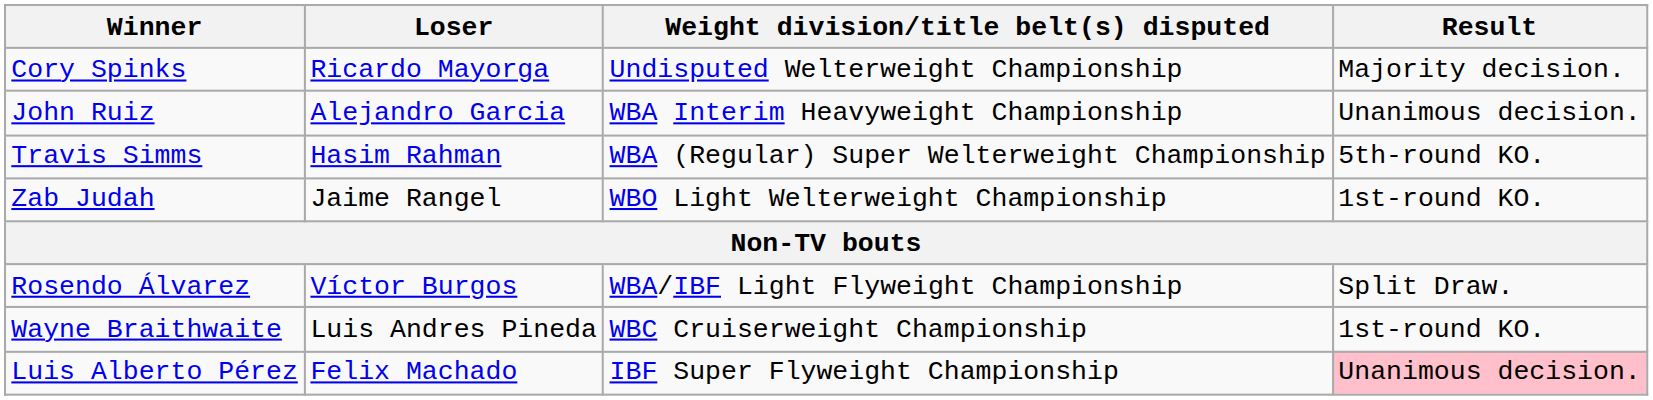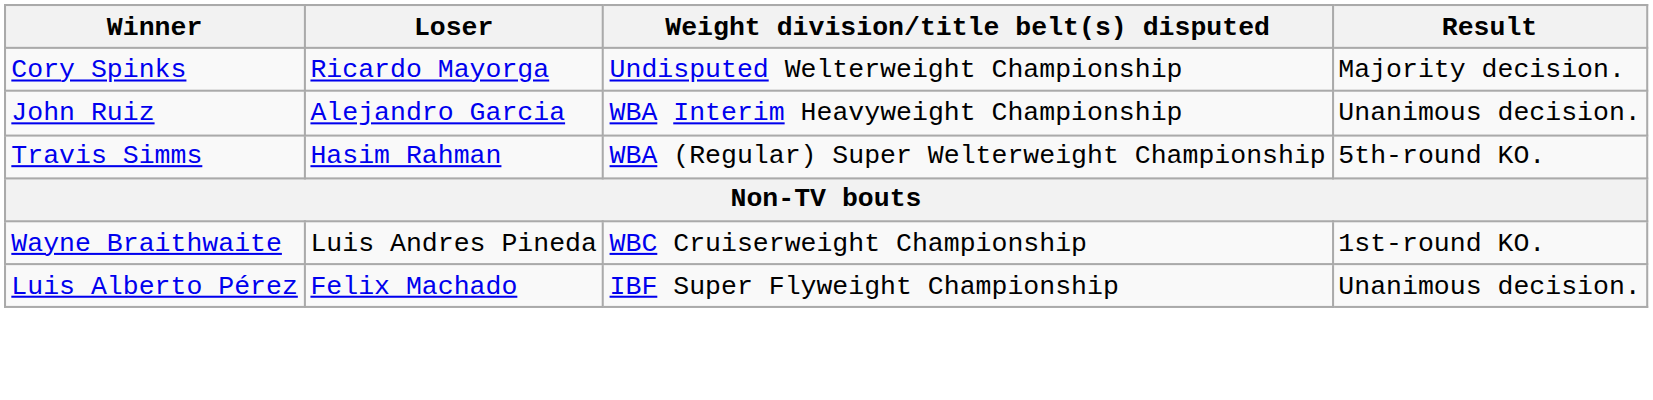- row: Zab Judah | Jaime Rangel | WBO Light Welterweight Championship | 1st-round KO.
- row: Rosendo Álvarez | Víctor Burgos | WBA/IBF Light Flyweight Championship | Split Draw.
Luis Alberto Pérez | Result: pink background -> no background
